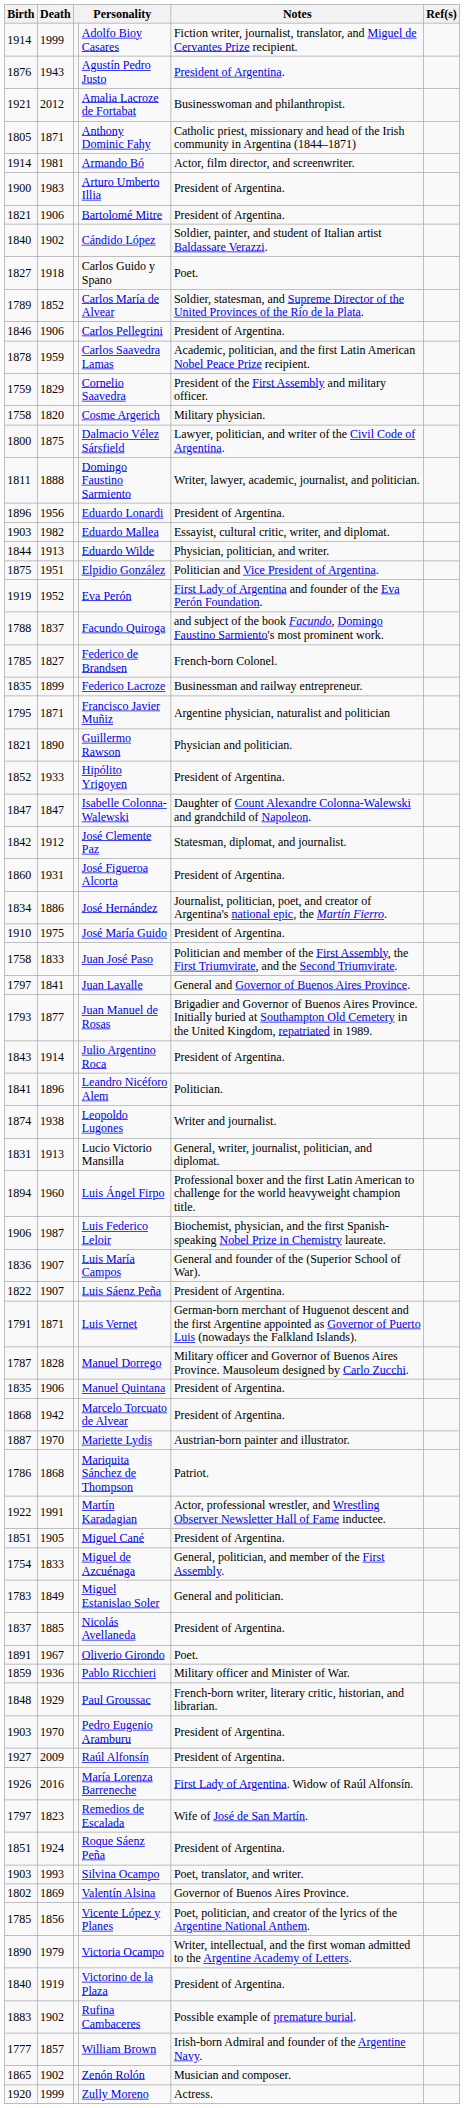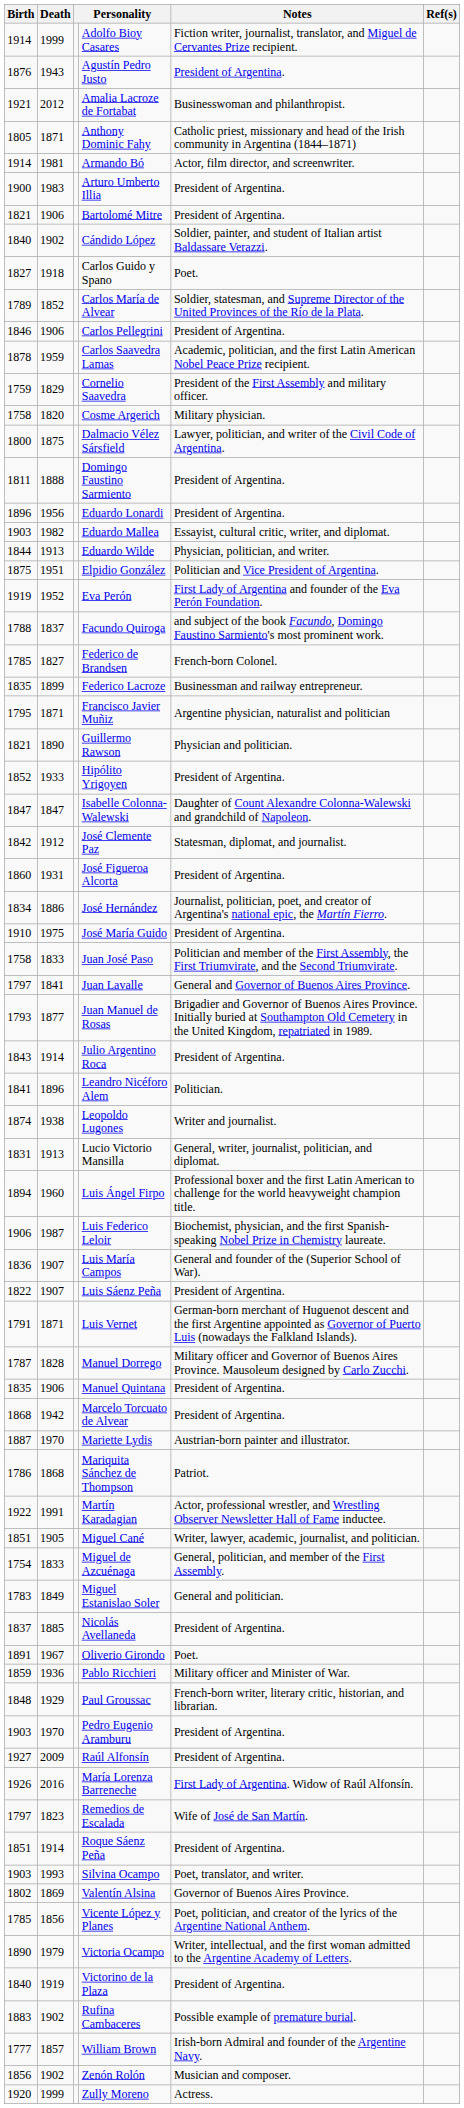Domingo Faustino Sarmiento | Notes: Writer, lawyer, academic, journalist, and politician. -> President of Argentina.
Miguel Cané | Notes: President of Argentina. -> Writer, lawyer, academic, journalist, and politician.
Roque Sáenz Peña | Death: 1924 -> 1914
Zenón Rolón | Birth: 1865 -> 1856
